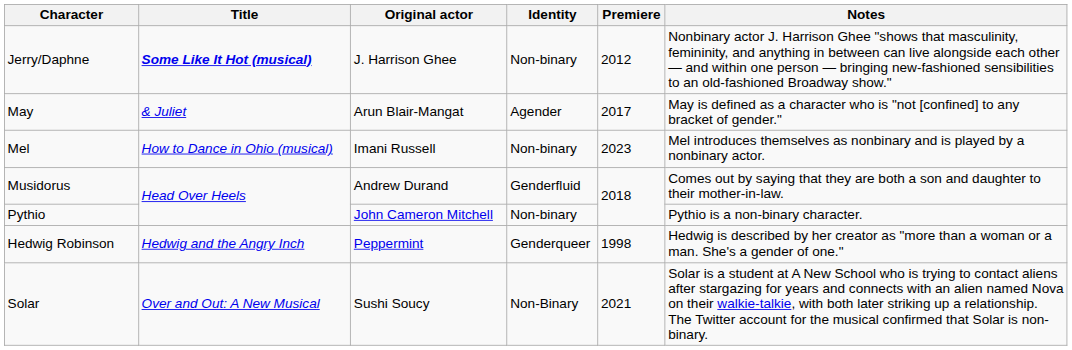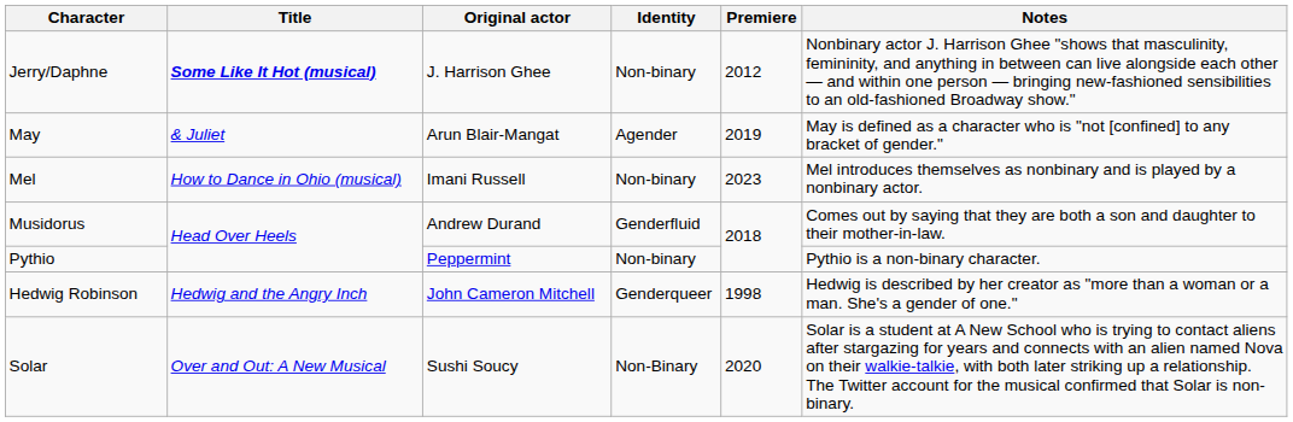May | Premiere: 2017 -> 2019
Pythio | Original actor: John Cameron Mitchell -> Peppermint
Hedwig Robinson | Original actor: Peppermint -> John Cameron Mitchell
Solar | Premiere: 2021 -> 2020
